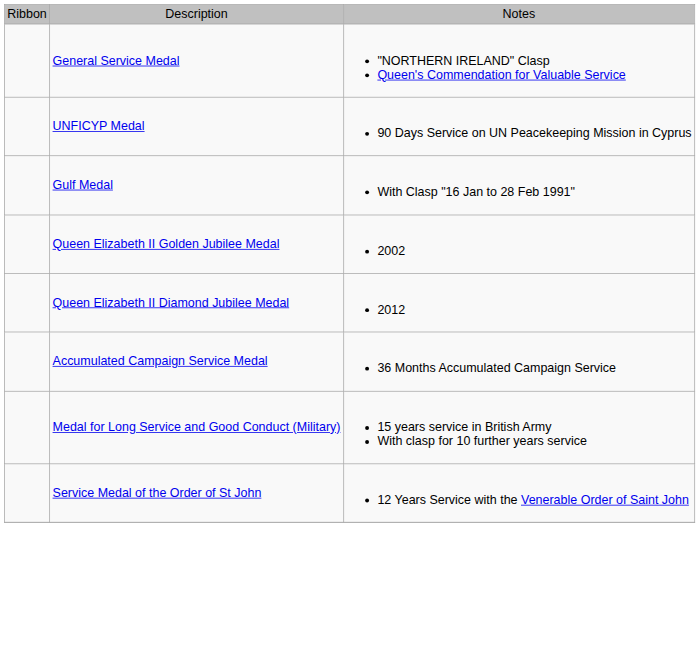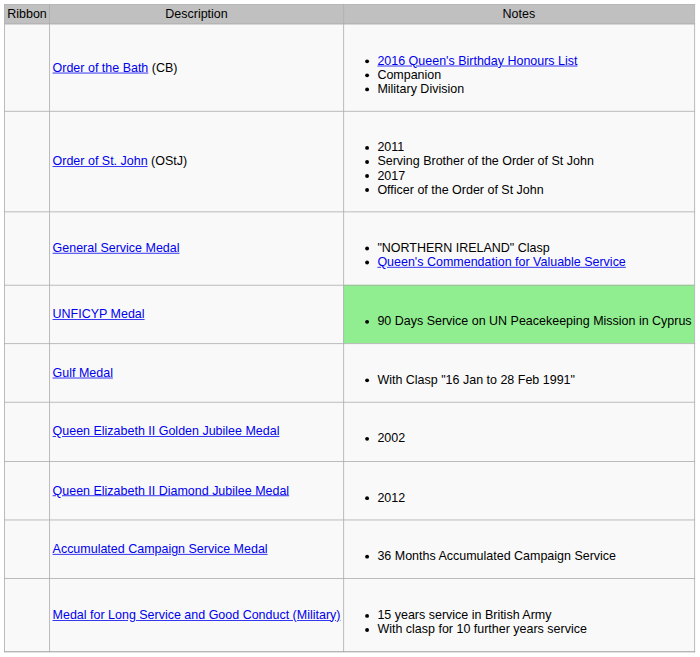+ row: Order of the Bath (CB) | 2016 Queen's Birthday Honours List Companion Military Division
+ row: Order of St. John (OStJ) | 2011 Serving Brother of the Order of St John 2017 Officer of the Order of St John
UNFICYP Medal | column 3: no background -> lightgreen background
- row: Service Medal of the Order of St John | 12 Years Service with the Venerable Order of Saint John
